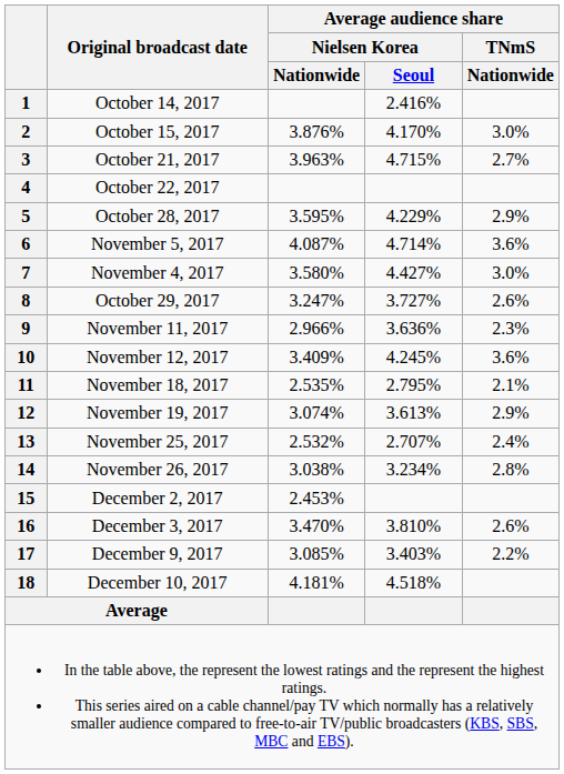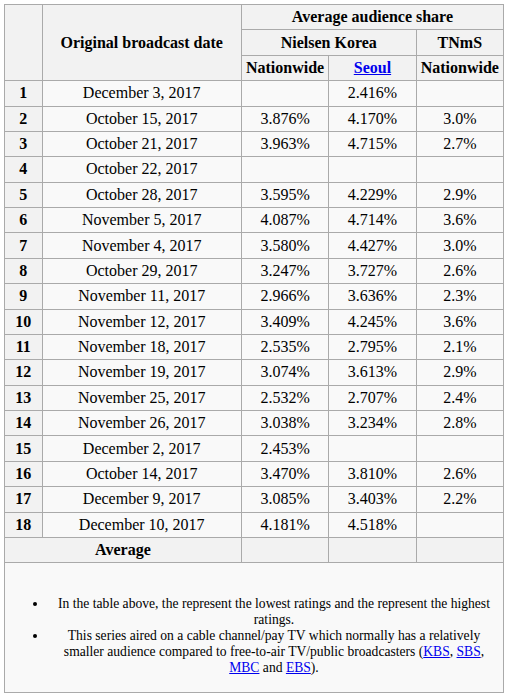1 | Original broadcast date: October 14, 2017 -> December 3, 2017
16 | Original broadcast date: December 3, 2017 -> October 14, 2017
